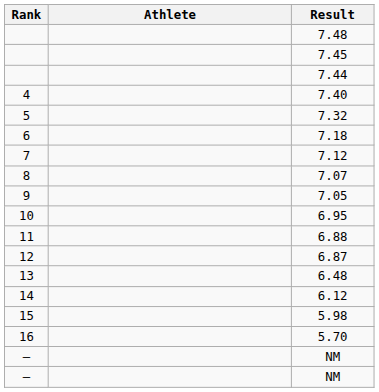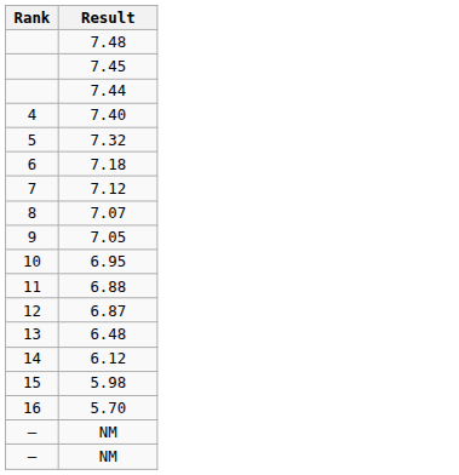- column: Athlete
